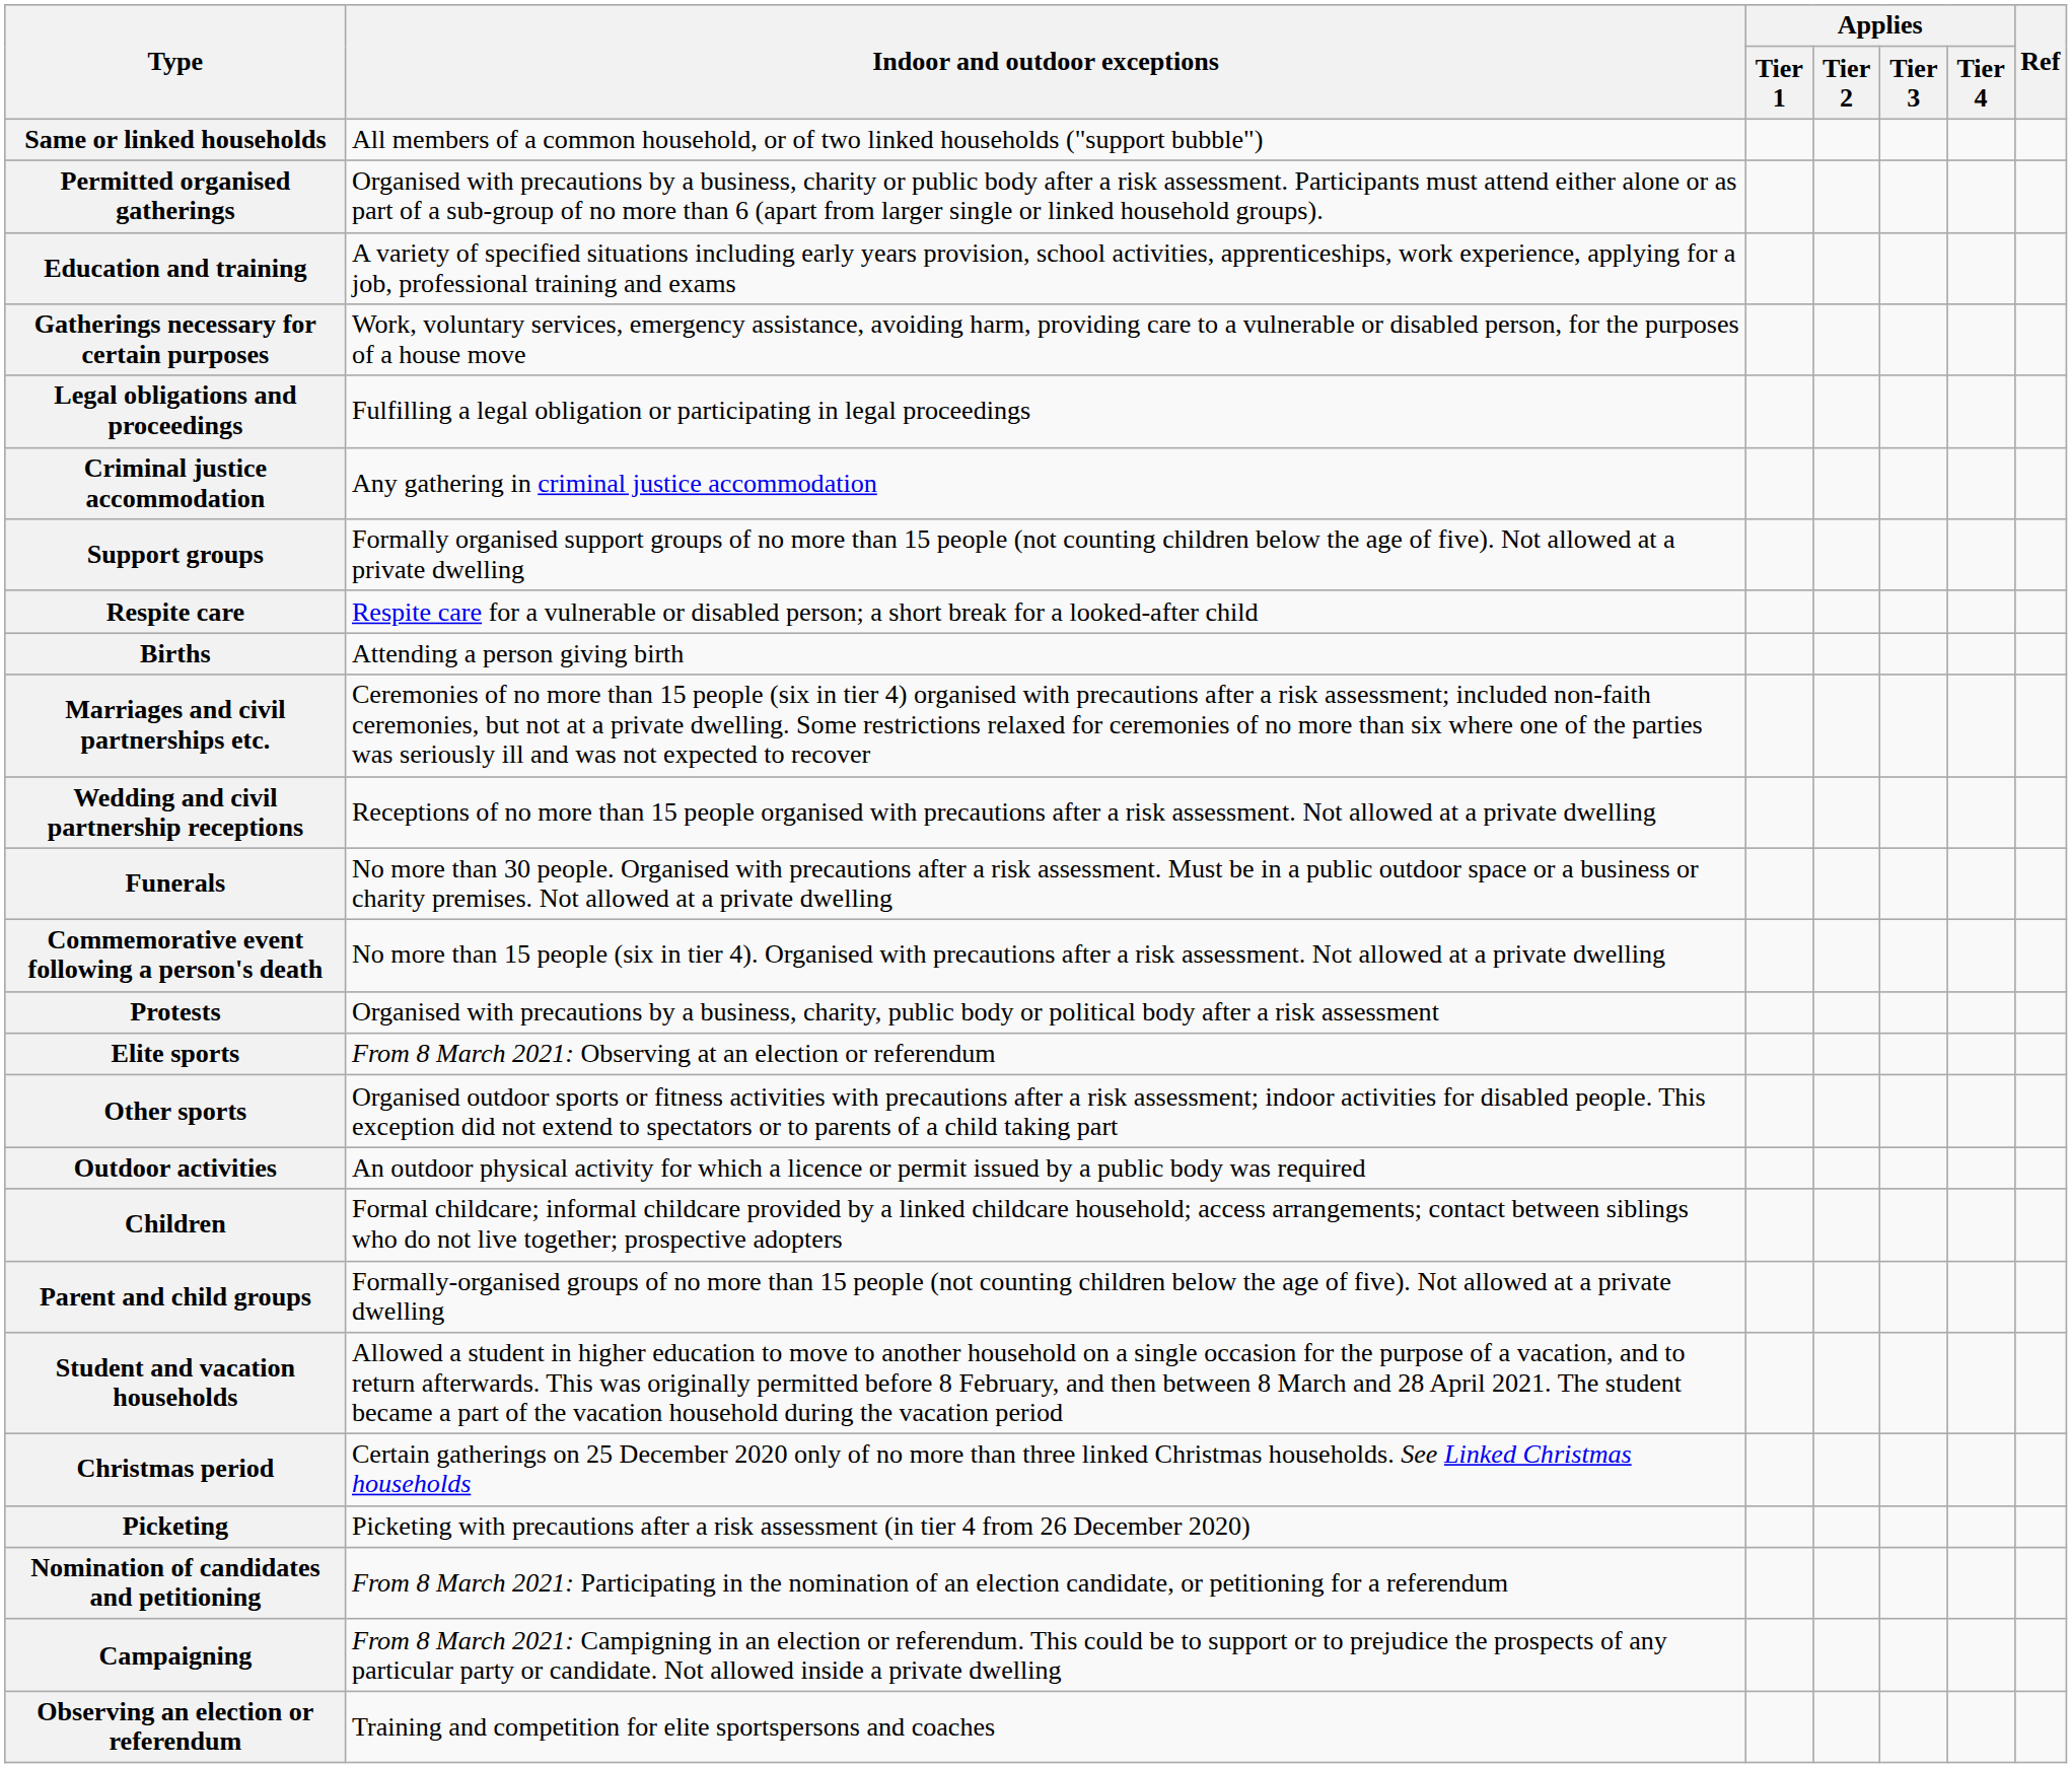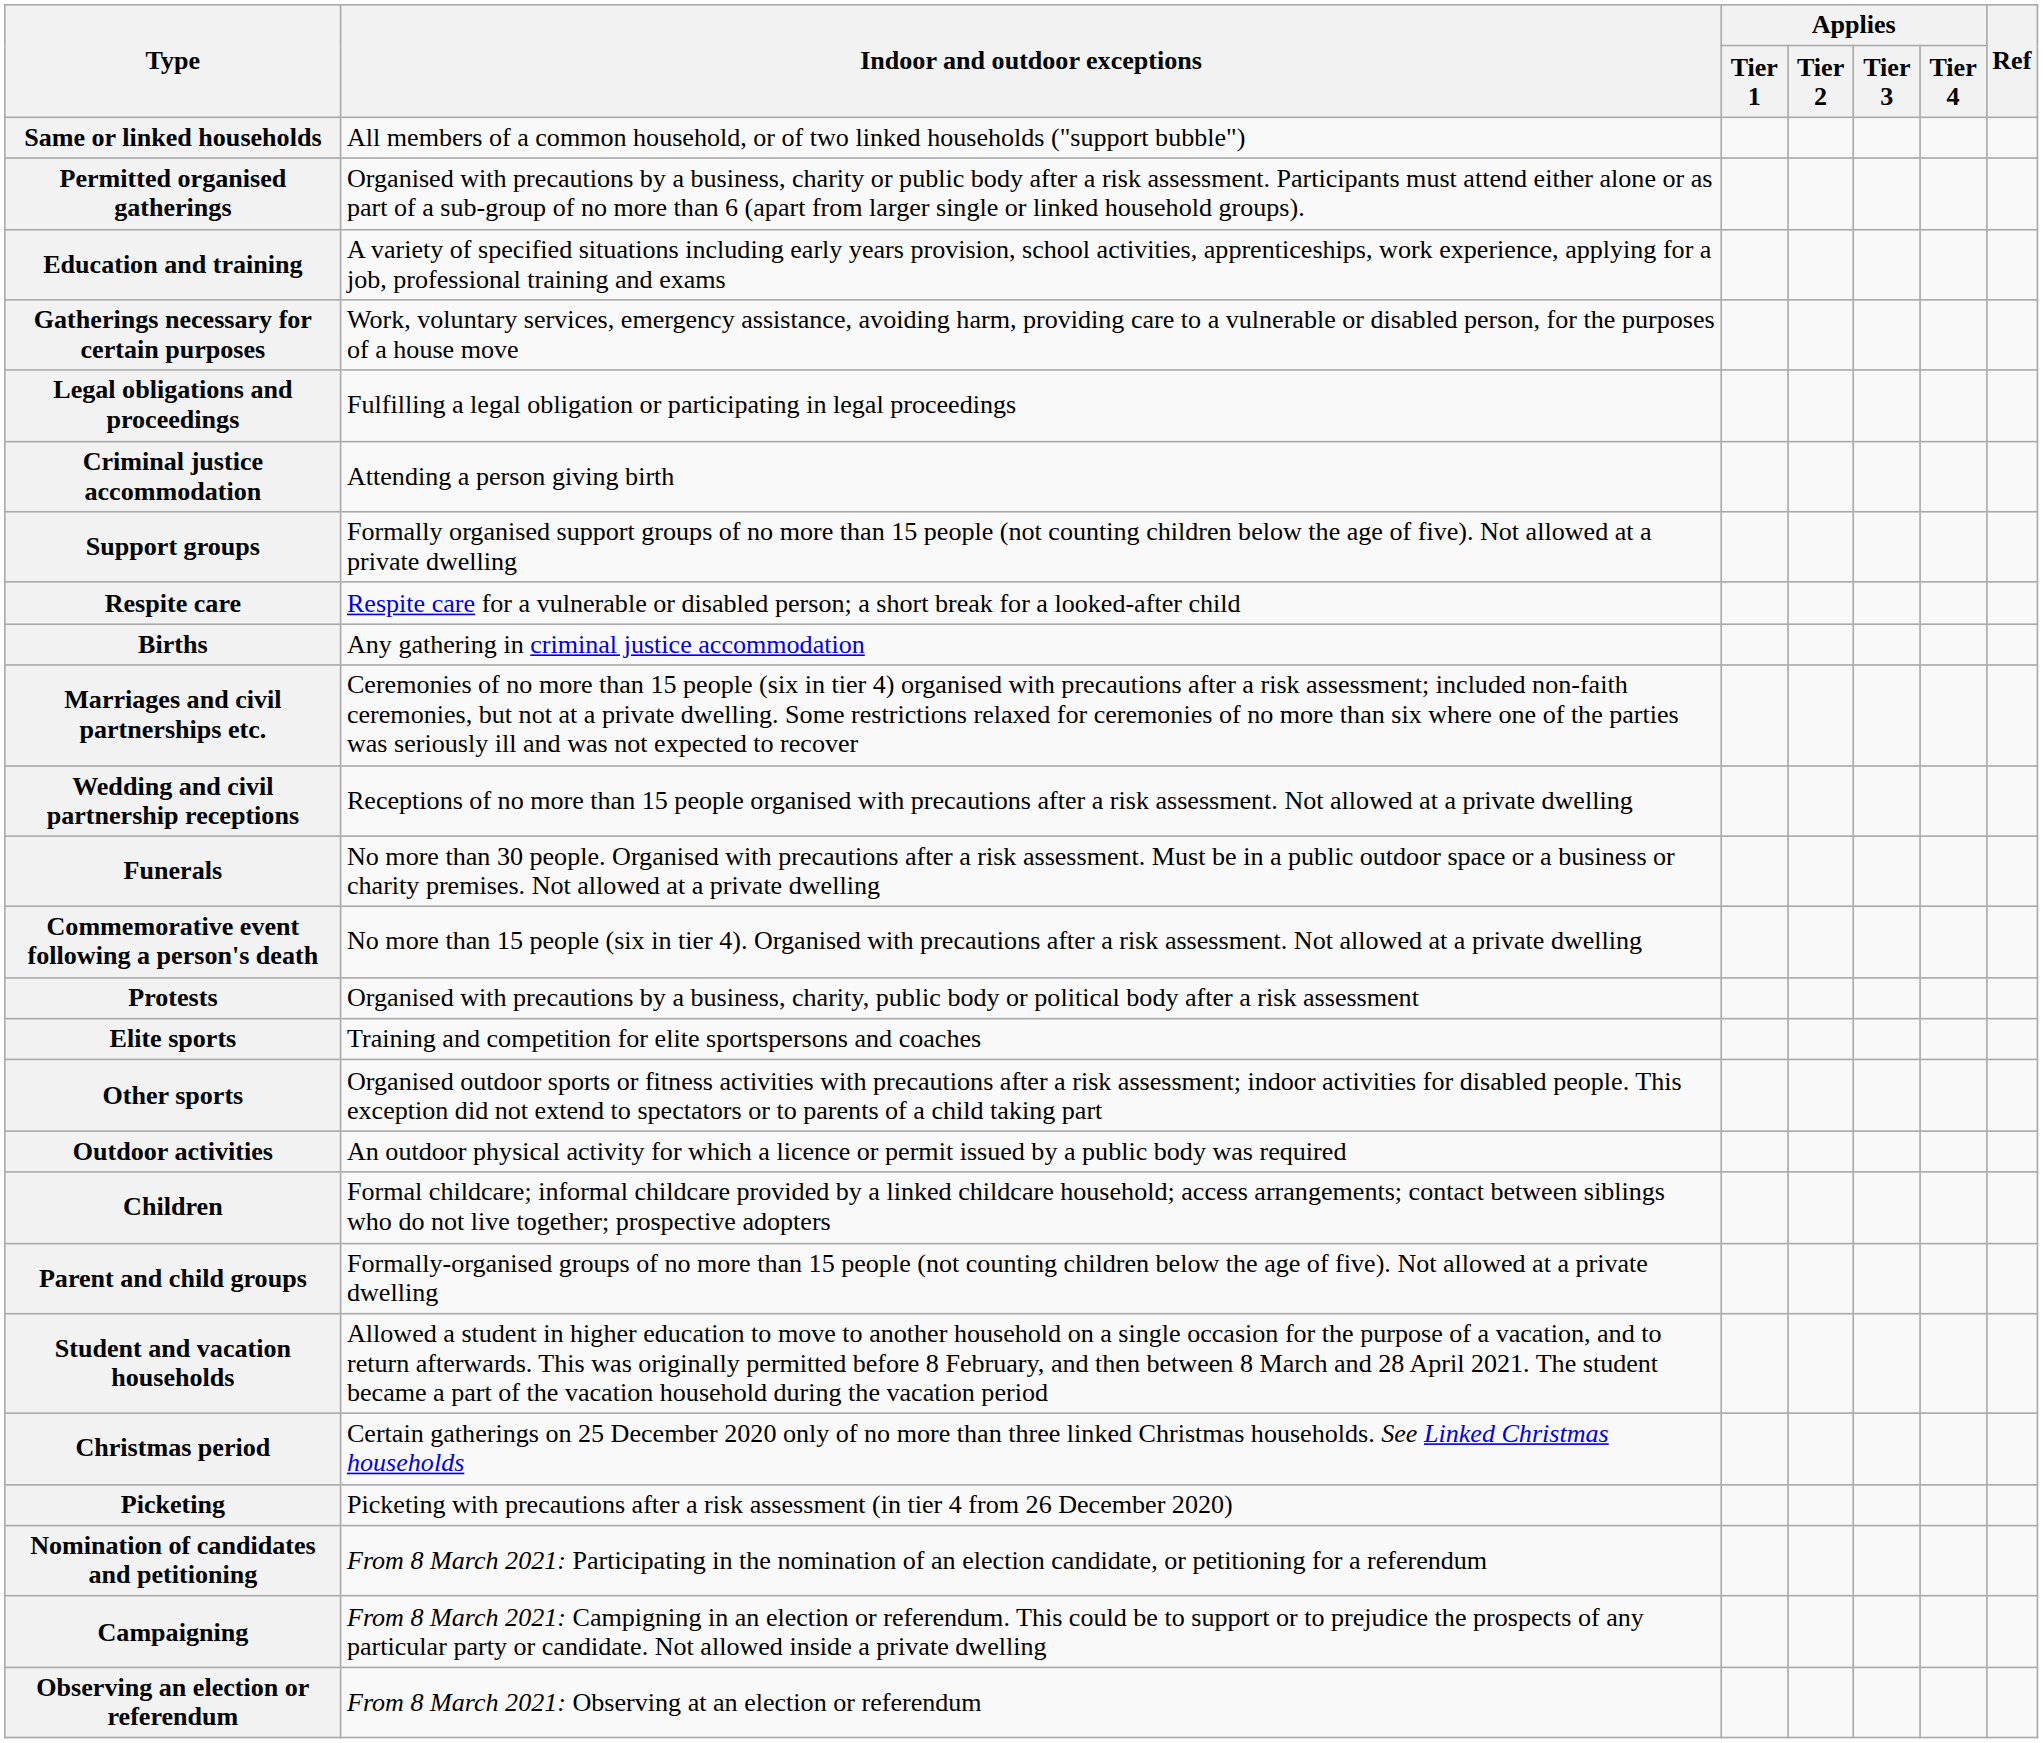Criminal justice accommodation | Indoor and outdoor exceptions: Any gathering in criminal justice accommodation -> Attending a person giving birth
Births | Indoor and outdoor exceptions: Attending a person giving birth -> Any gathering in criminal justice accommodation
Elite sports | Indoor and outdoor exceptions: From 8 March 2021: Observing at an election or referendum -> Training and competition for elite sportspersons and coaches
Observing an election or referendum | Indoor and outdoor exceptions: Training and competition for elite sportspersons and coaches -> From 8 March 2021: Observing at an election or referendum
